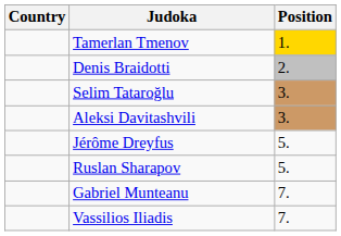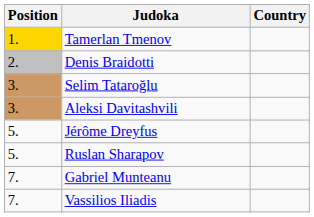columns swapped: Position <-> Country
